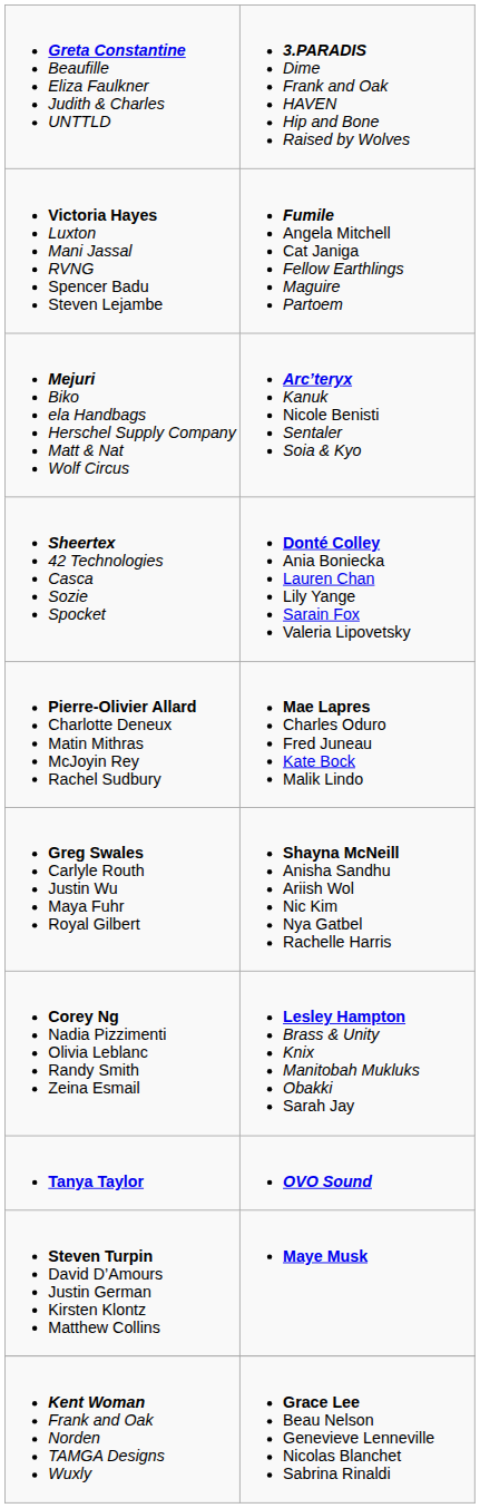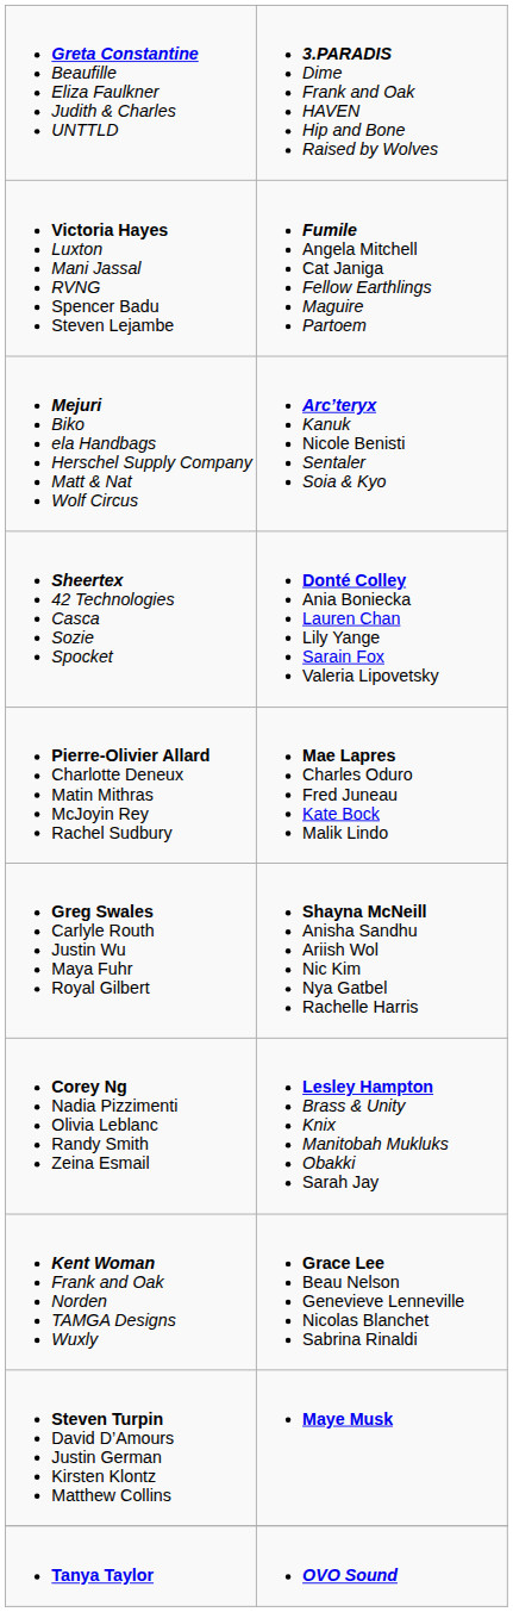rows swapped: Kent Woman Frank and Oak Norden TAMGA Designs Wuxly <-> Tanya Taylor
